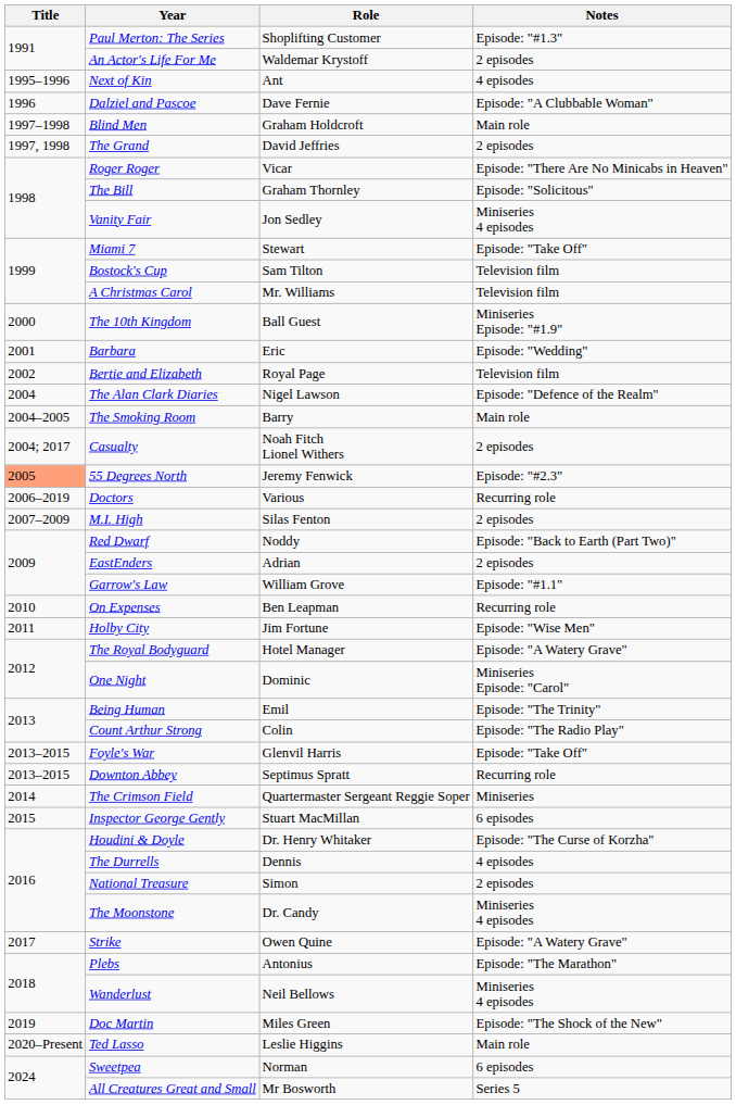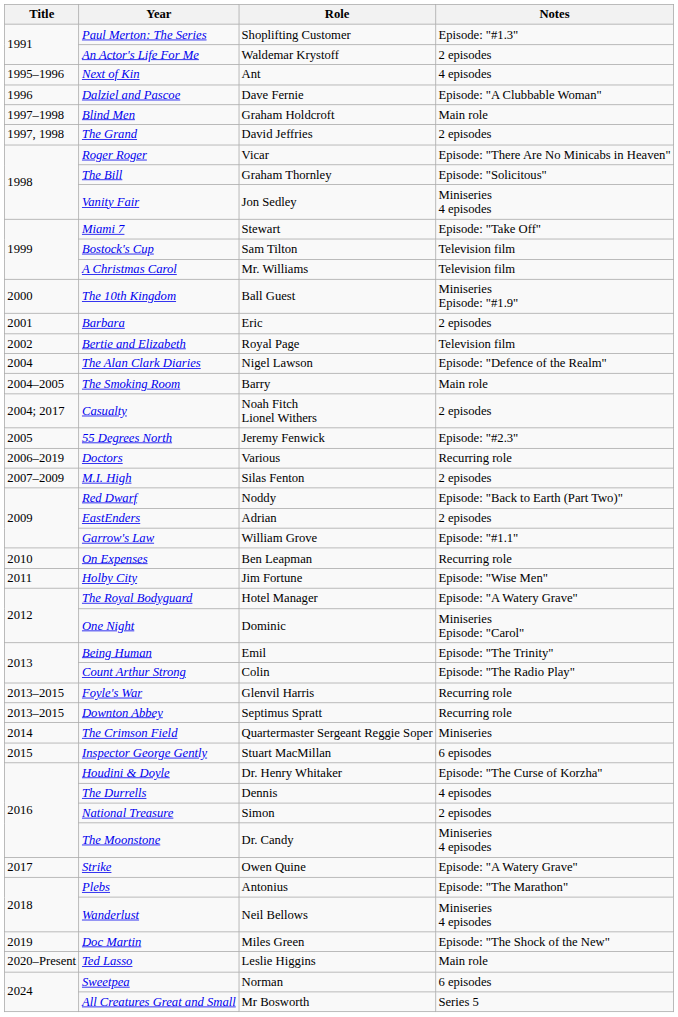Barbara | Notes: Episode: "Wedding" -> 2 episodes
55 Degrees North | Title: lightsalmon background -> no background
Foyle's War | Notes: Episode: "Take Off" -> Recurring role
